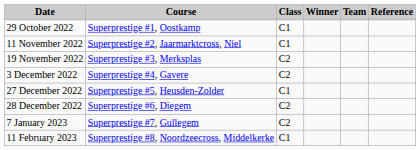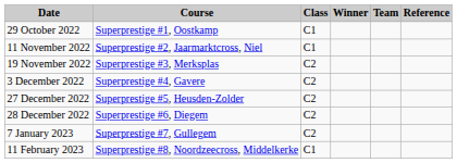27 December 2022 | Class: C1 -> C2
